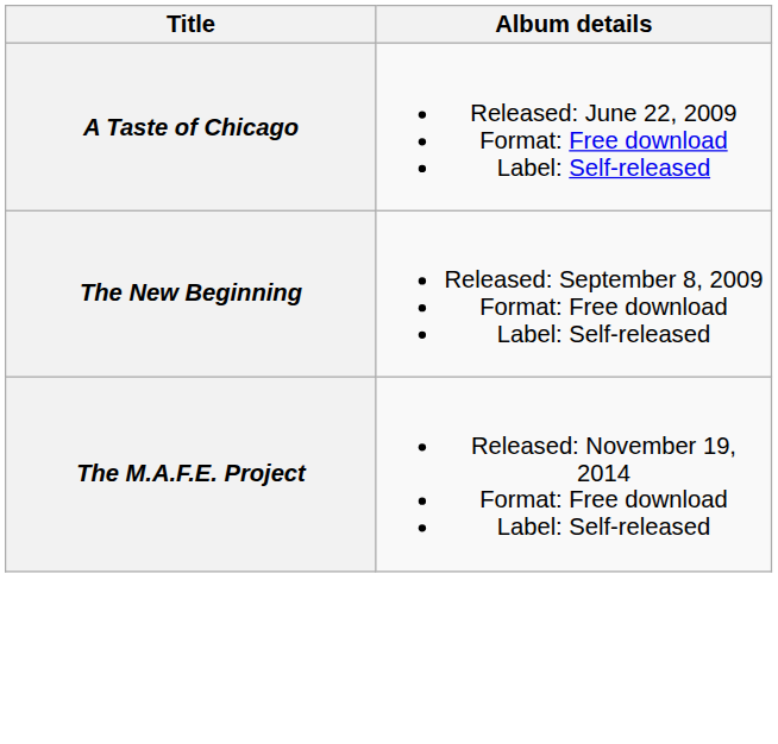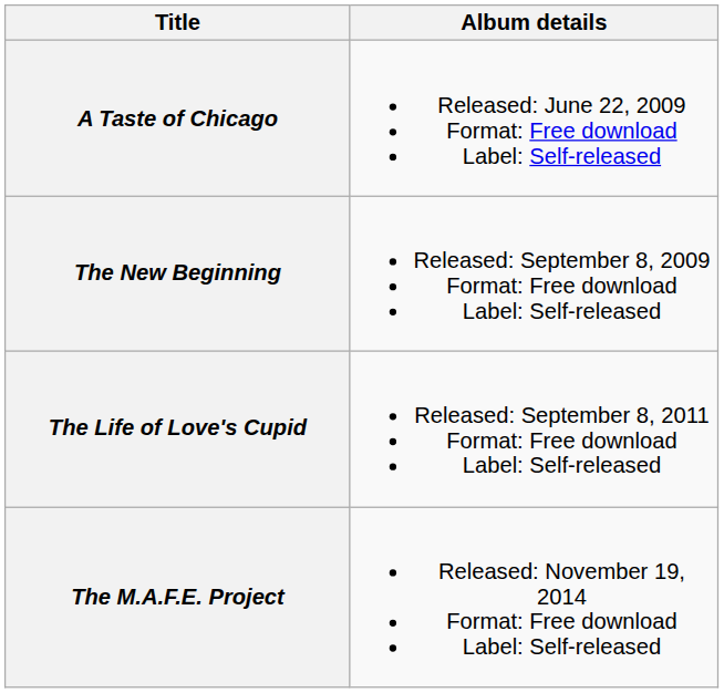+ row: The Life of Love's Cupid | Released: September 8, 2011 Format: Free download Label: Self-released
